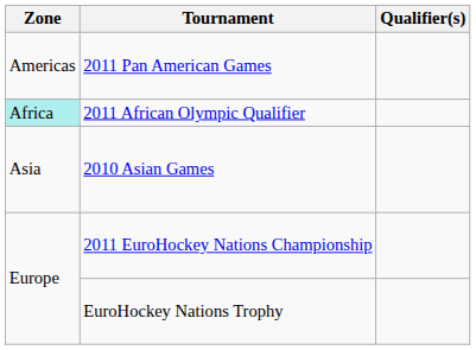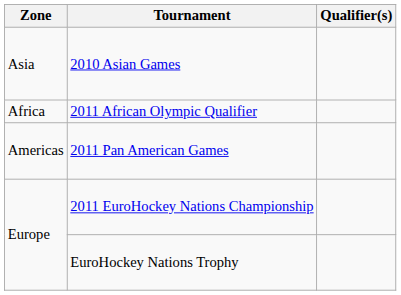rows swapped: 2010 Asian Games <-> 2011 Pan American Games
2011 African Olympic Qualifier | Zone: paleturquoise background -> no background
